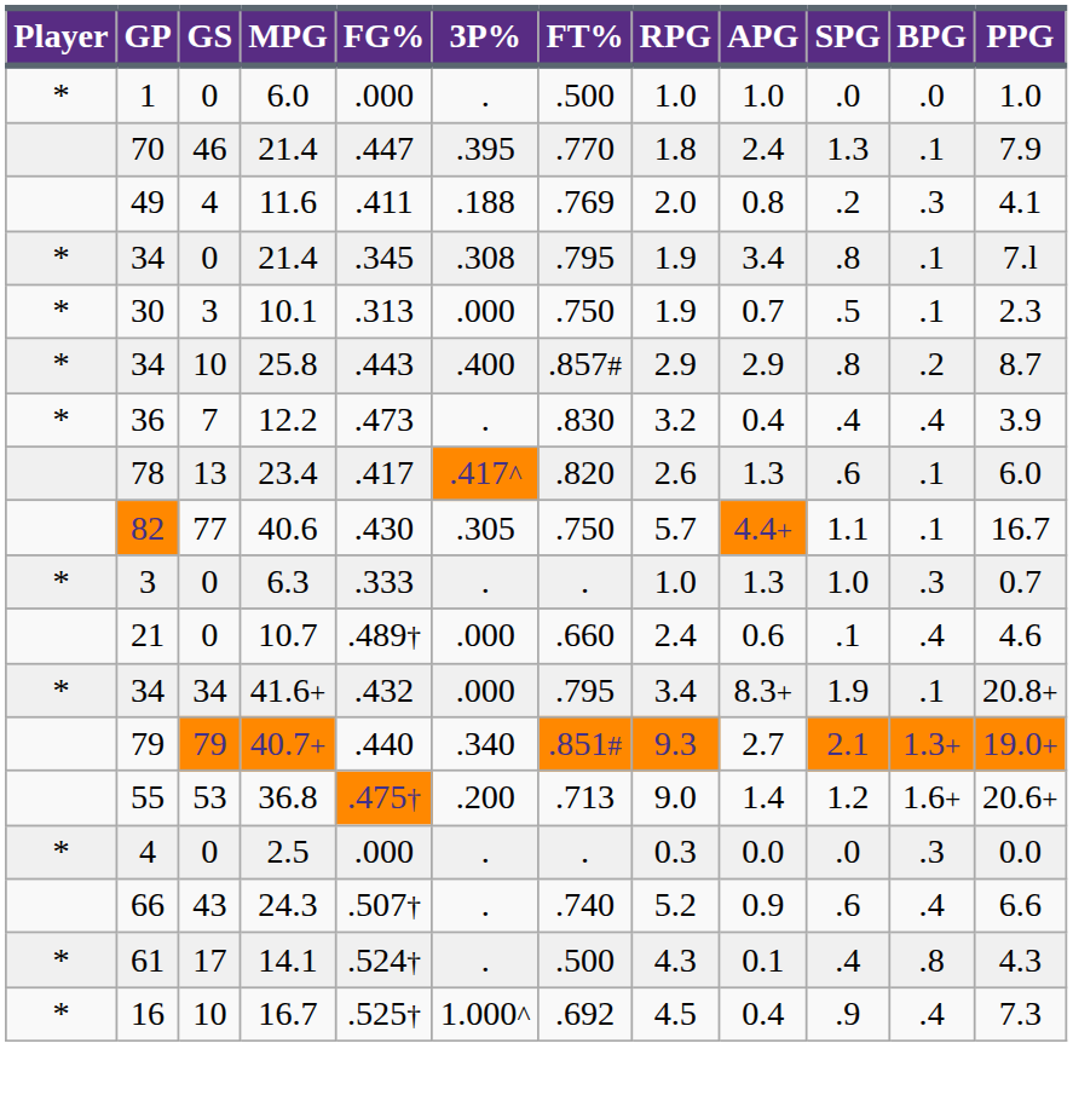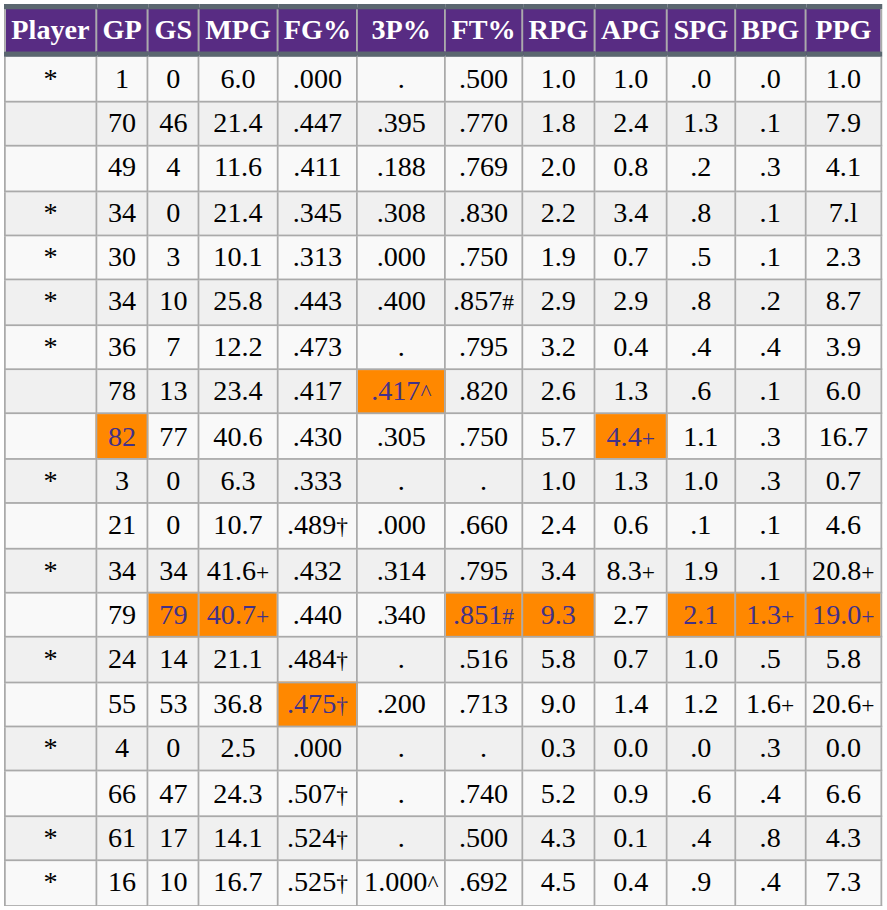34 / 21.4 | FT%: .795 -> .830
34 / 21.4 | RPG: 1.9 -> 2.2
12.2 | FT%: .830 -> .795
40.6 | BPG: .1 -> .3
10.7 | BPG: .4 -> .1
41.6+ | 3P%: .000 -> .314
+ row: * | 24 | 14 | 21.1 | .484† | . | .516 | 5.8 | 0.7 | 1.0 | .5 | 5.8
24.3 | GS: 43 -> 47
